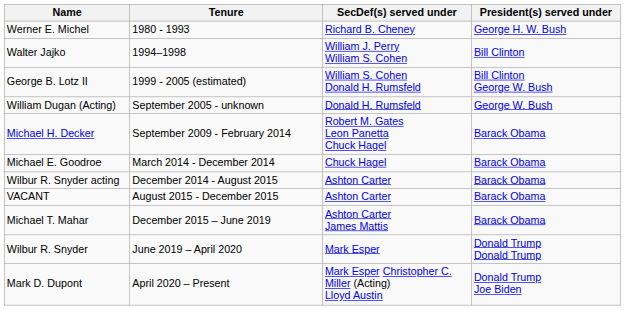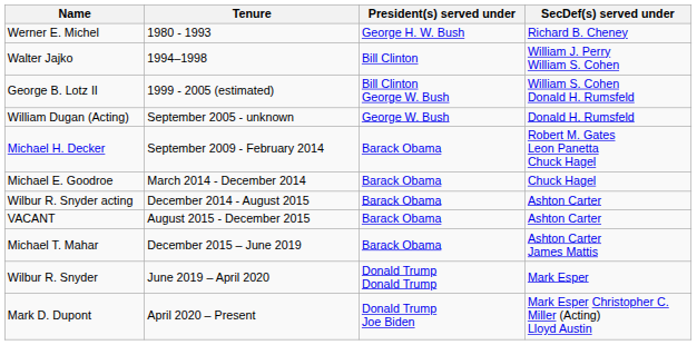columns swapped: SecDef(s) served under <-> President(s) served under
